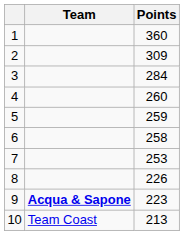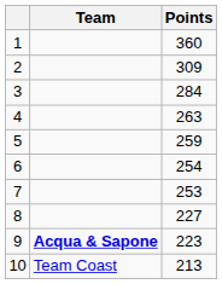4 | Points: 260 -> 263
6 | Points: 258 -> 254
8 | Points: 226 -> 227
